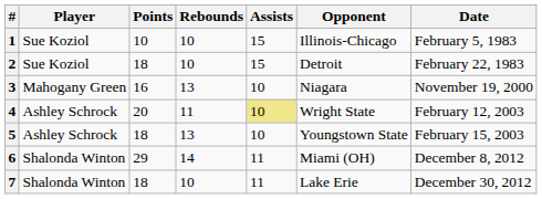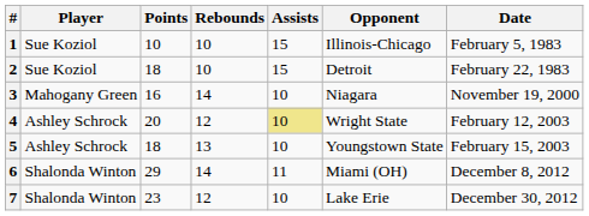3 | Rebounds: 13 -> 14
4 | Rebounds: 11 -> 12
7 | Points: 18 -> 23
7 | Rebounds: 10 -> 12
7 | Assists: 11 -> 10
